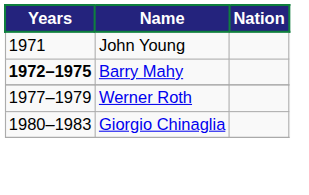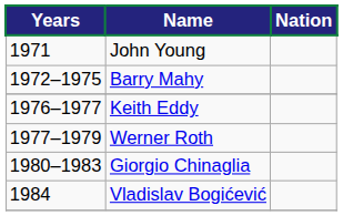Barry Mahy | Years: bold -> normal
+ row: 1976–1977 | Keith Eddy
+ row: 1984 | Vladislav Bogićević
